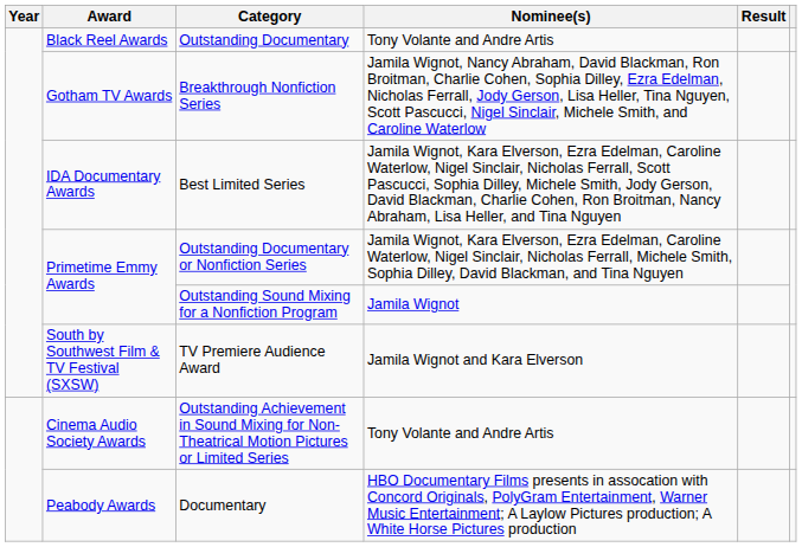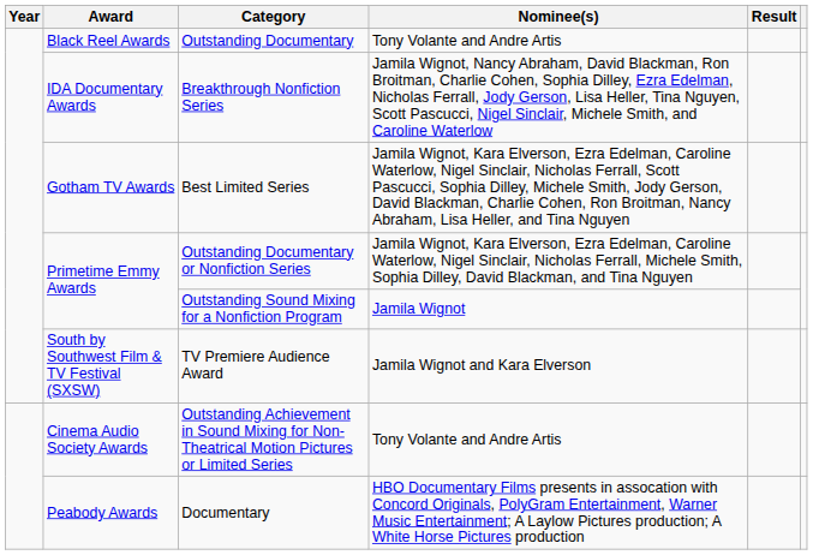Breakthrough Nonfiction Series | Award: Gotham TV Awards -> IDA Documentary Awards
Best Limited Series | Award: IDA Documentary Awards -> Gotham TV Awards
